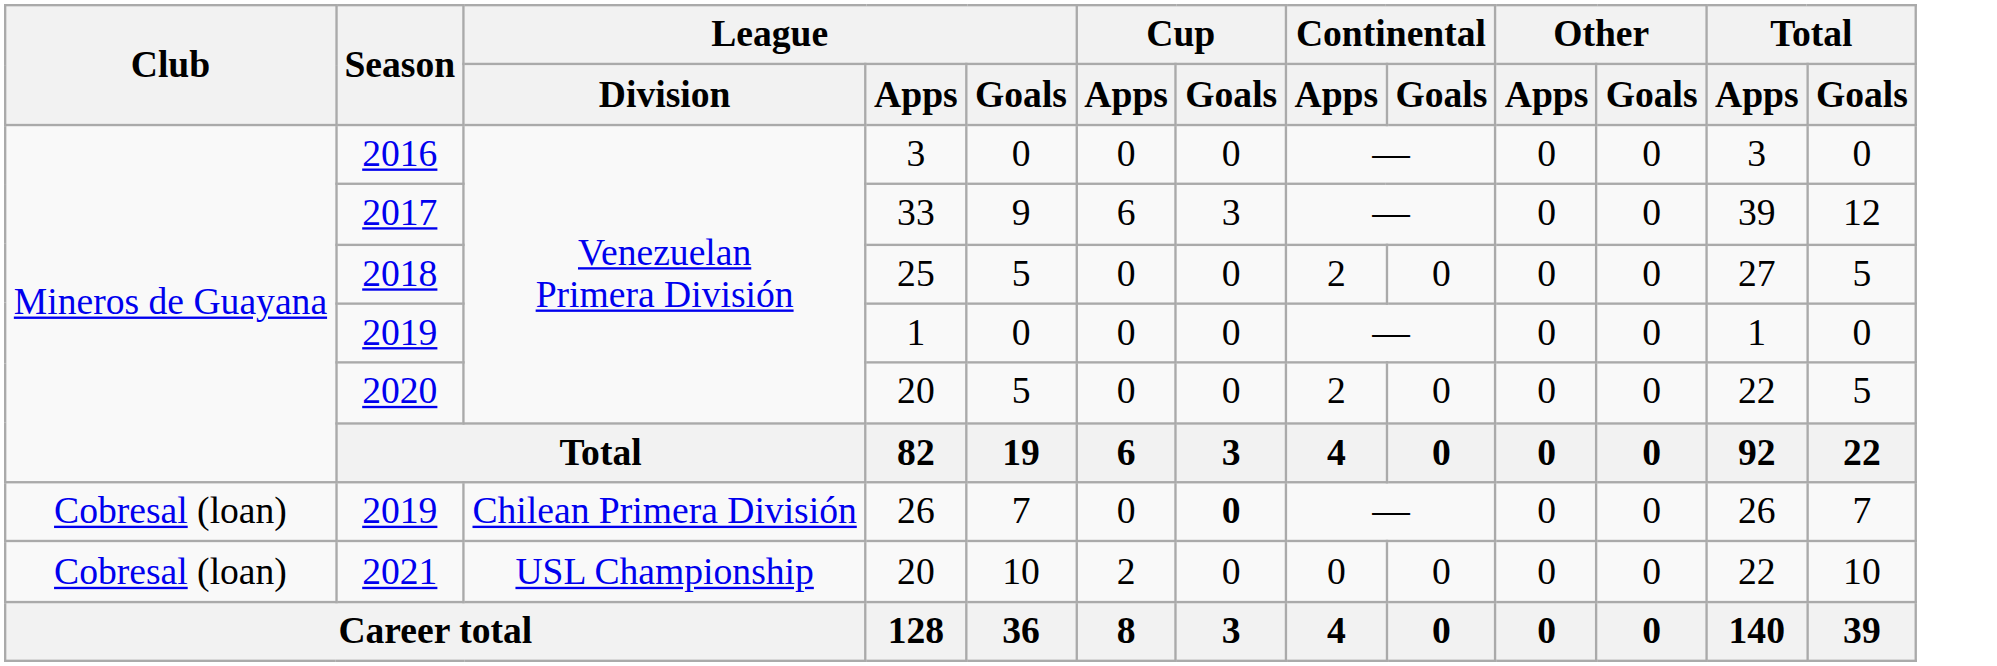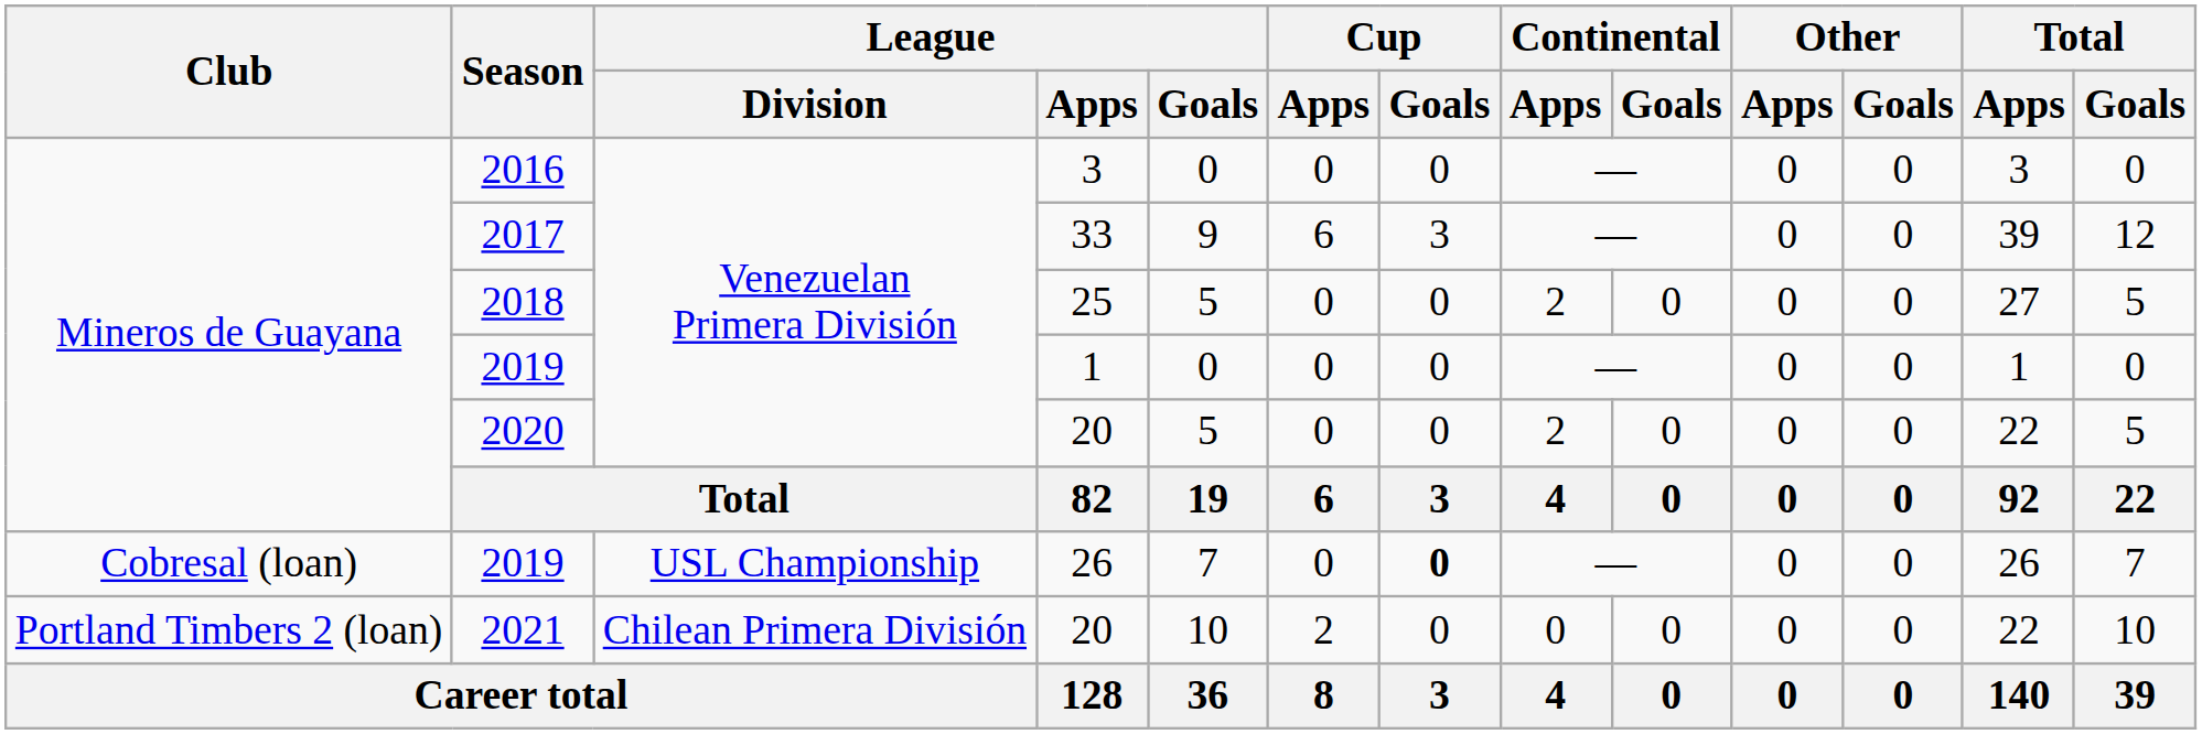2019 / 26 | League / Division: Chilean Primera División -> USL Championship
2021 | Club: Cobresal (loan) -> Portland Timbers 2 (loan)
2021 | League / Division: USL Championship -> Chilean Primera División
